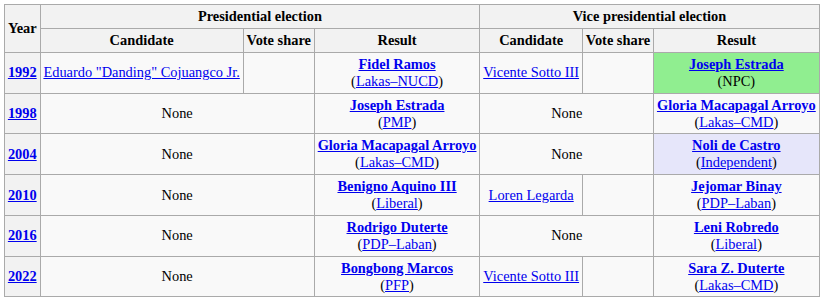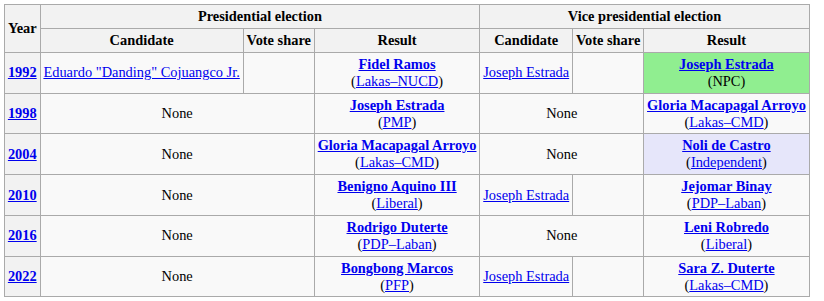1992 | Vice presidential election / Candidate: Vicente Sotto III -> Joseph Estrada
2010 | Vice presidential election / Candidate: Loren Legarda -> Joseph Estrada
2022 | Vice presidential election / Candidate: Vicente Sotto III -> Joseph Estrada
